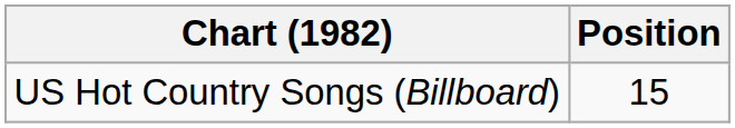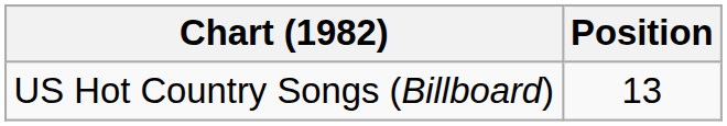US Hot Country Songs (Billboard) | Position: 15 -> 13
